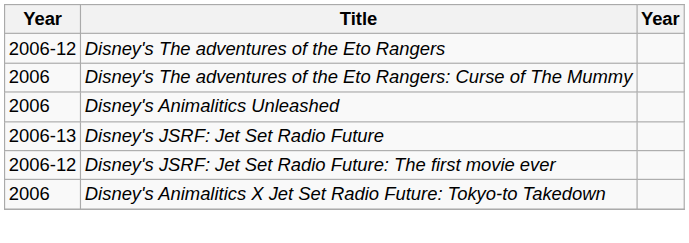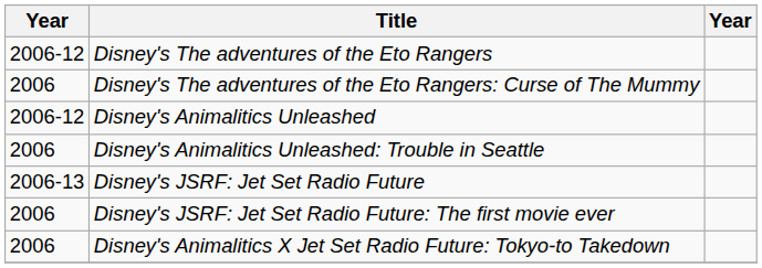Disney's Animalitics Unleashed | column 1: 2006 -> 2006-12
+ row: 2006 | Disney's Animalitics Unleashed: Trouble in Seattle
Disney's JSRF: Jet Set Radio Future: The first movie ever | column 1: 2006-12 -> 2006
